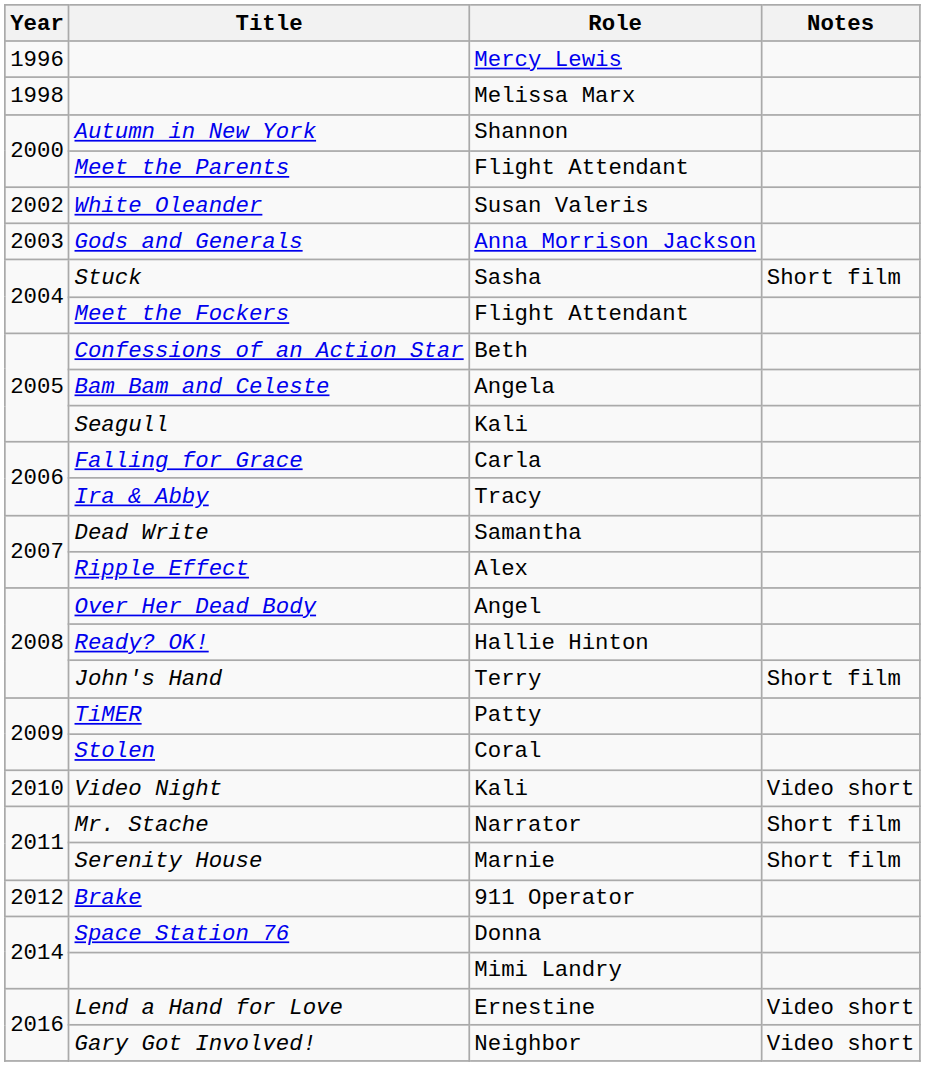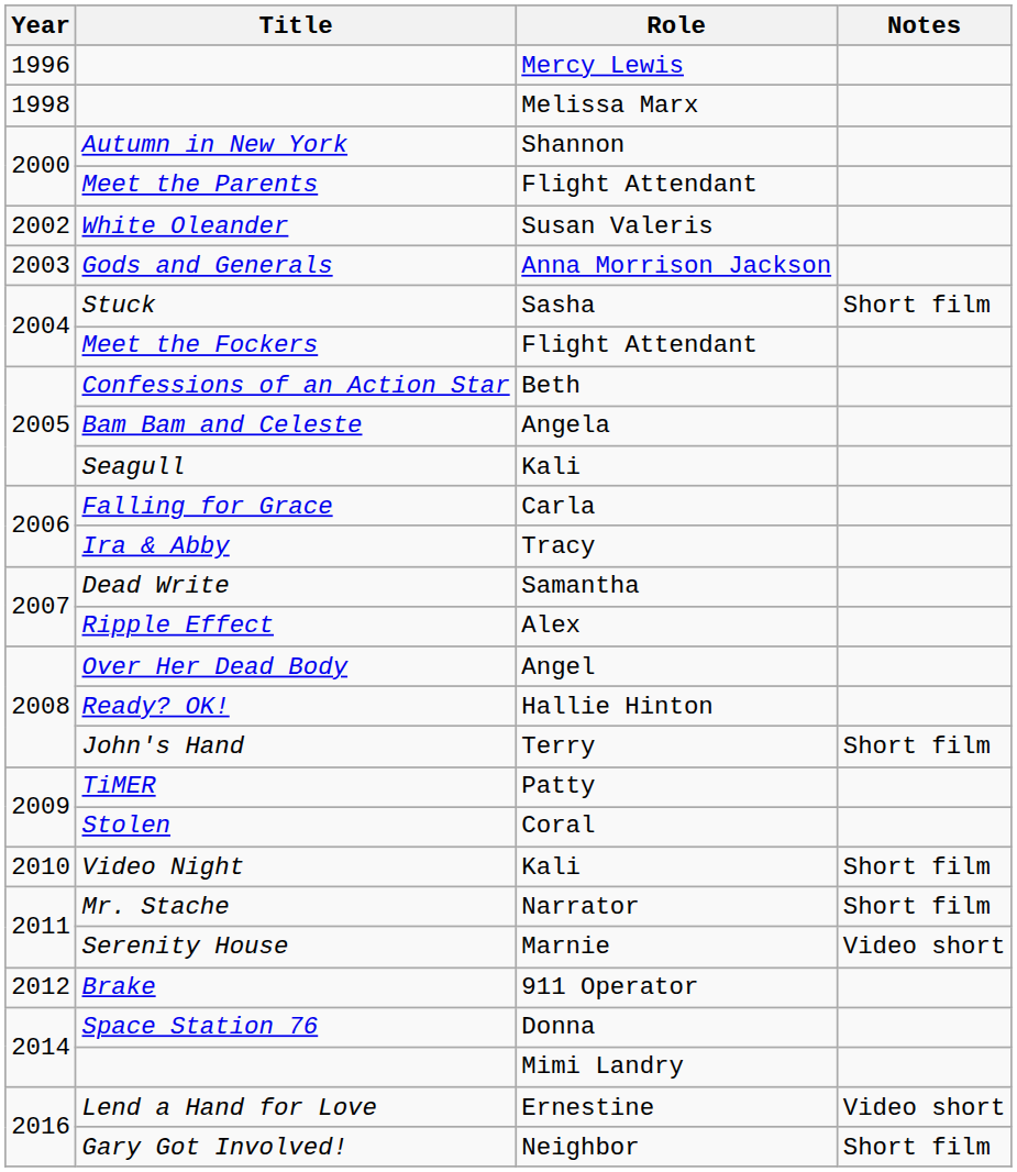Video Night | Notes: Video short -> Short film
Serenity House | Notes: Short film -> Video short
Gary Got Involved! | Notes: Video short -> Short film
